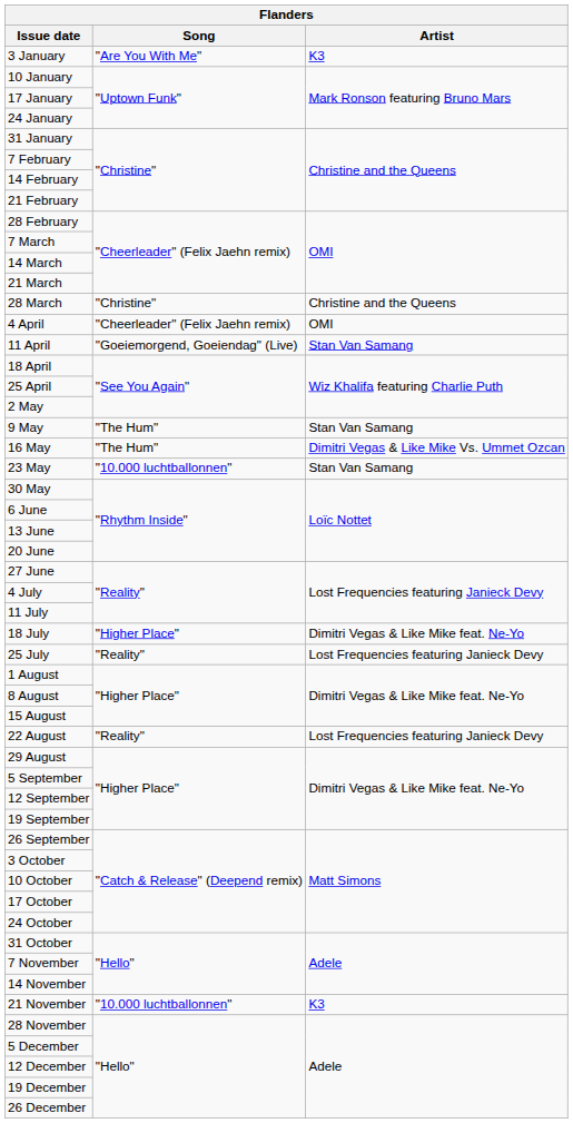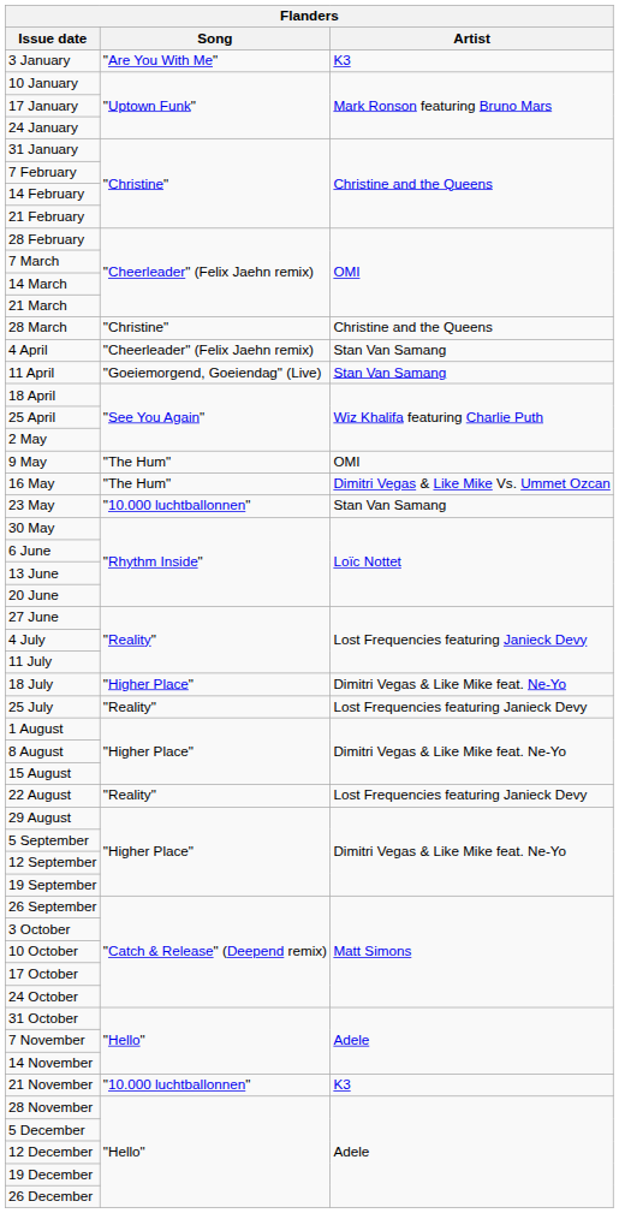4 April | Artist: OMI -> Stan Van Samang
9 May | Artist: Stan Van Samang -> OMI
